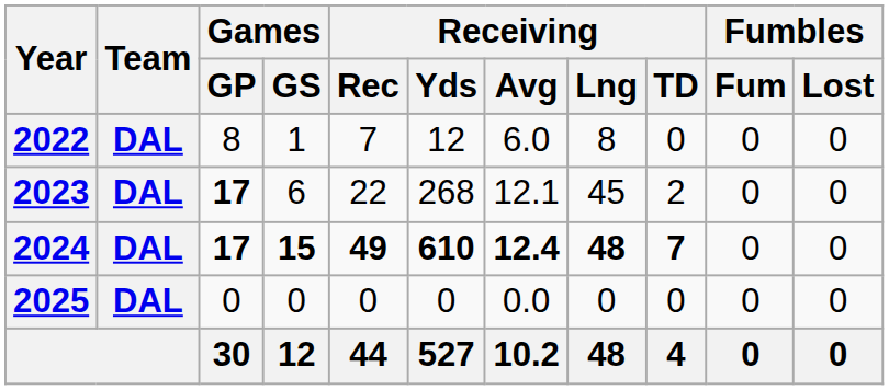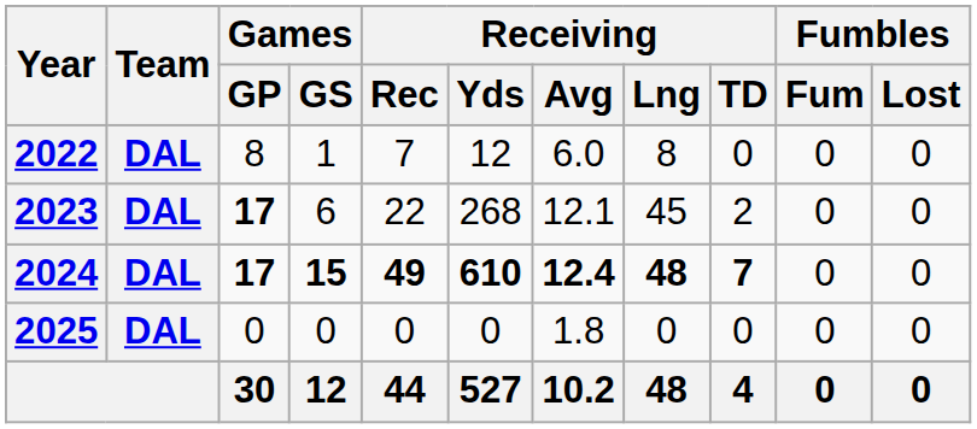2025 | Receiving / Avg: 0.0 -> 1.8
